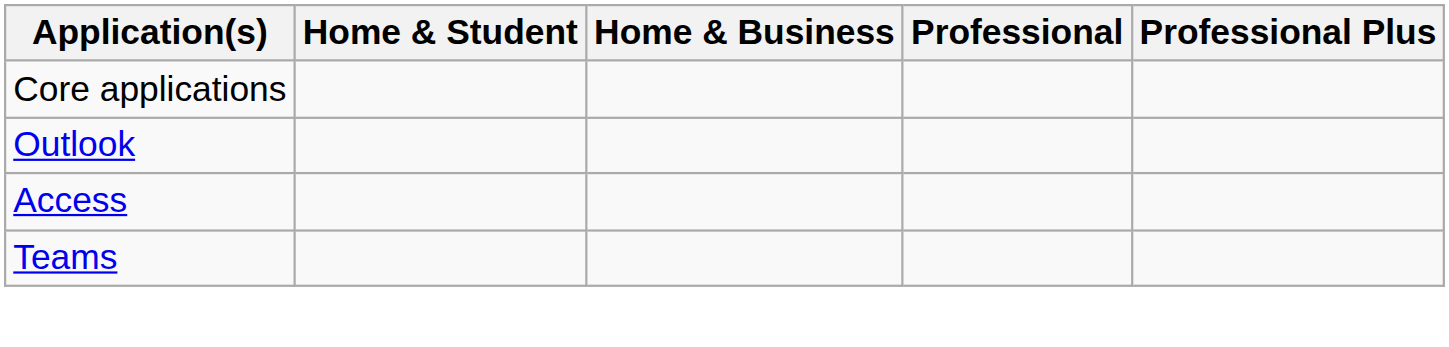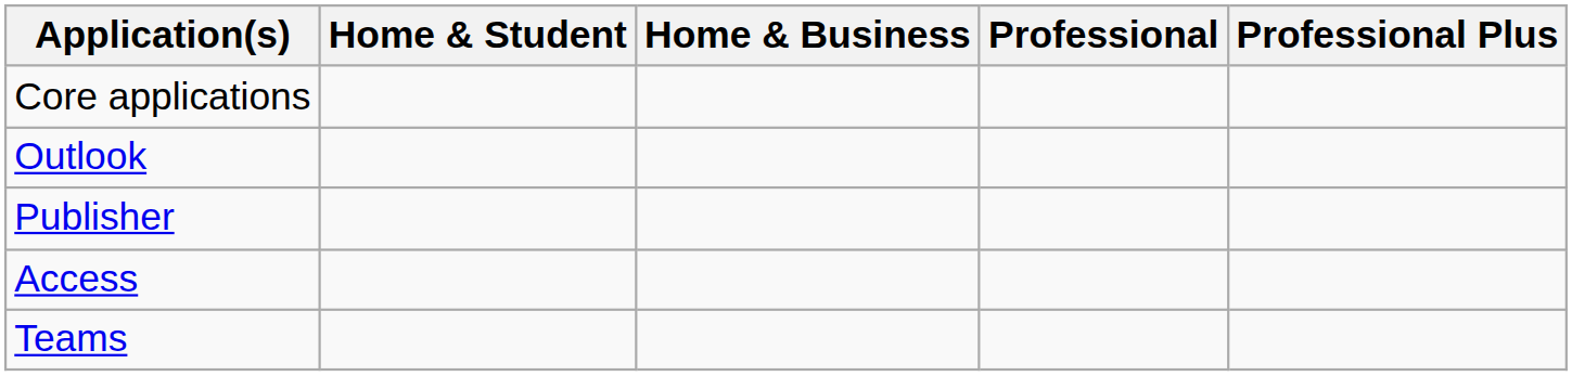+ row: Publisher
